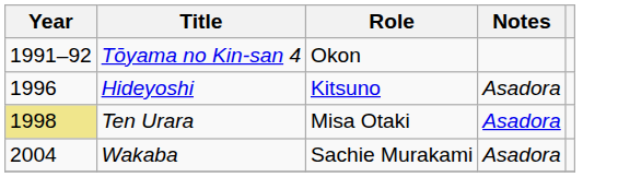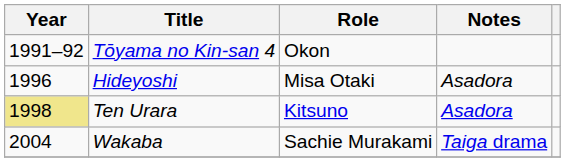Hideyoshi | Role: Kitsuno -> Misa Otaki
Ten Urara | Role: Misa Otaki -> Kitsuno
Wakaba | Notes: Asadora -> Taiga drama
